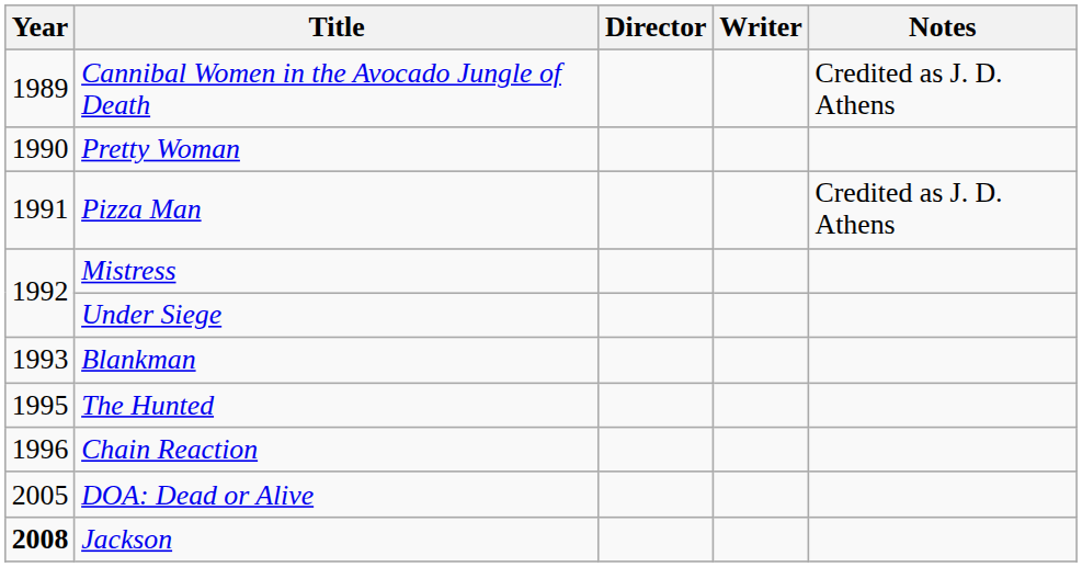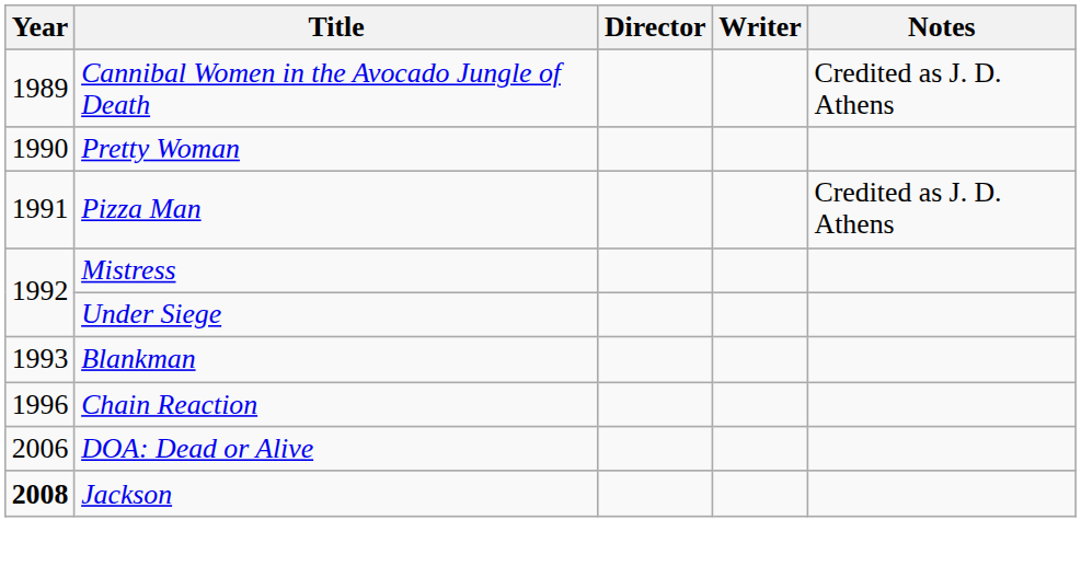- row: 1995 | The Hunted
DOA: Dead or Alive | Year: 2005 -> 2006
